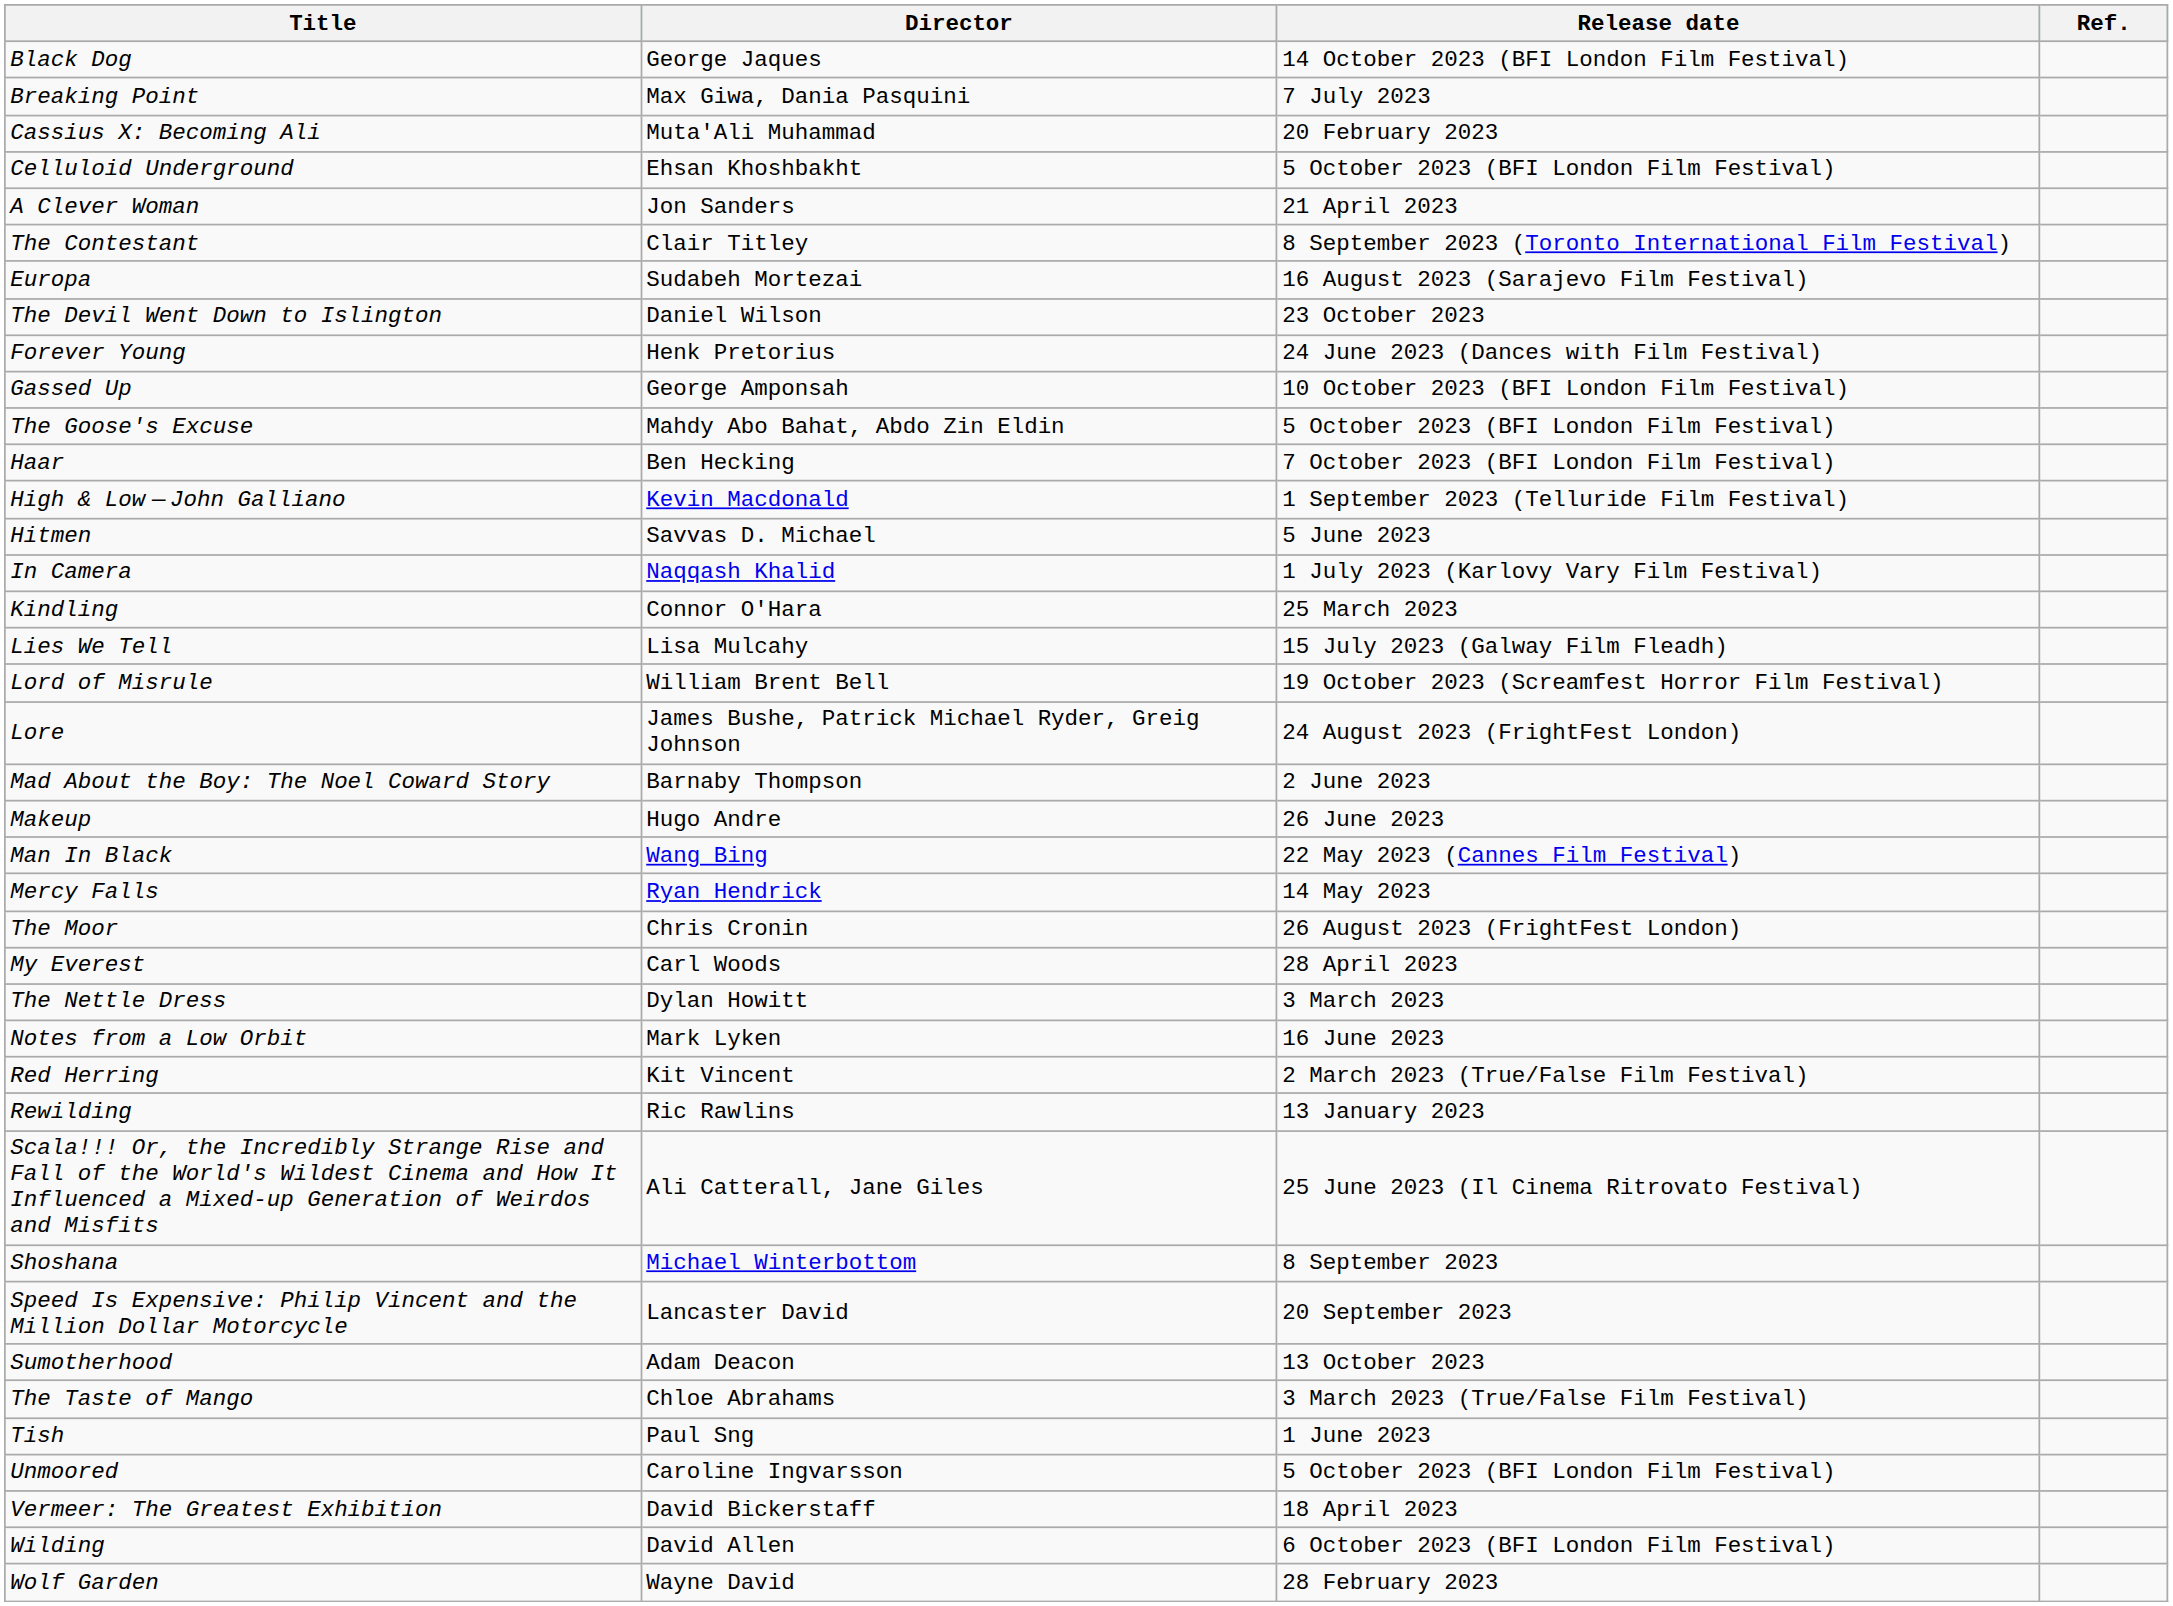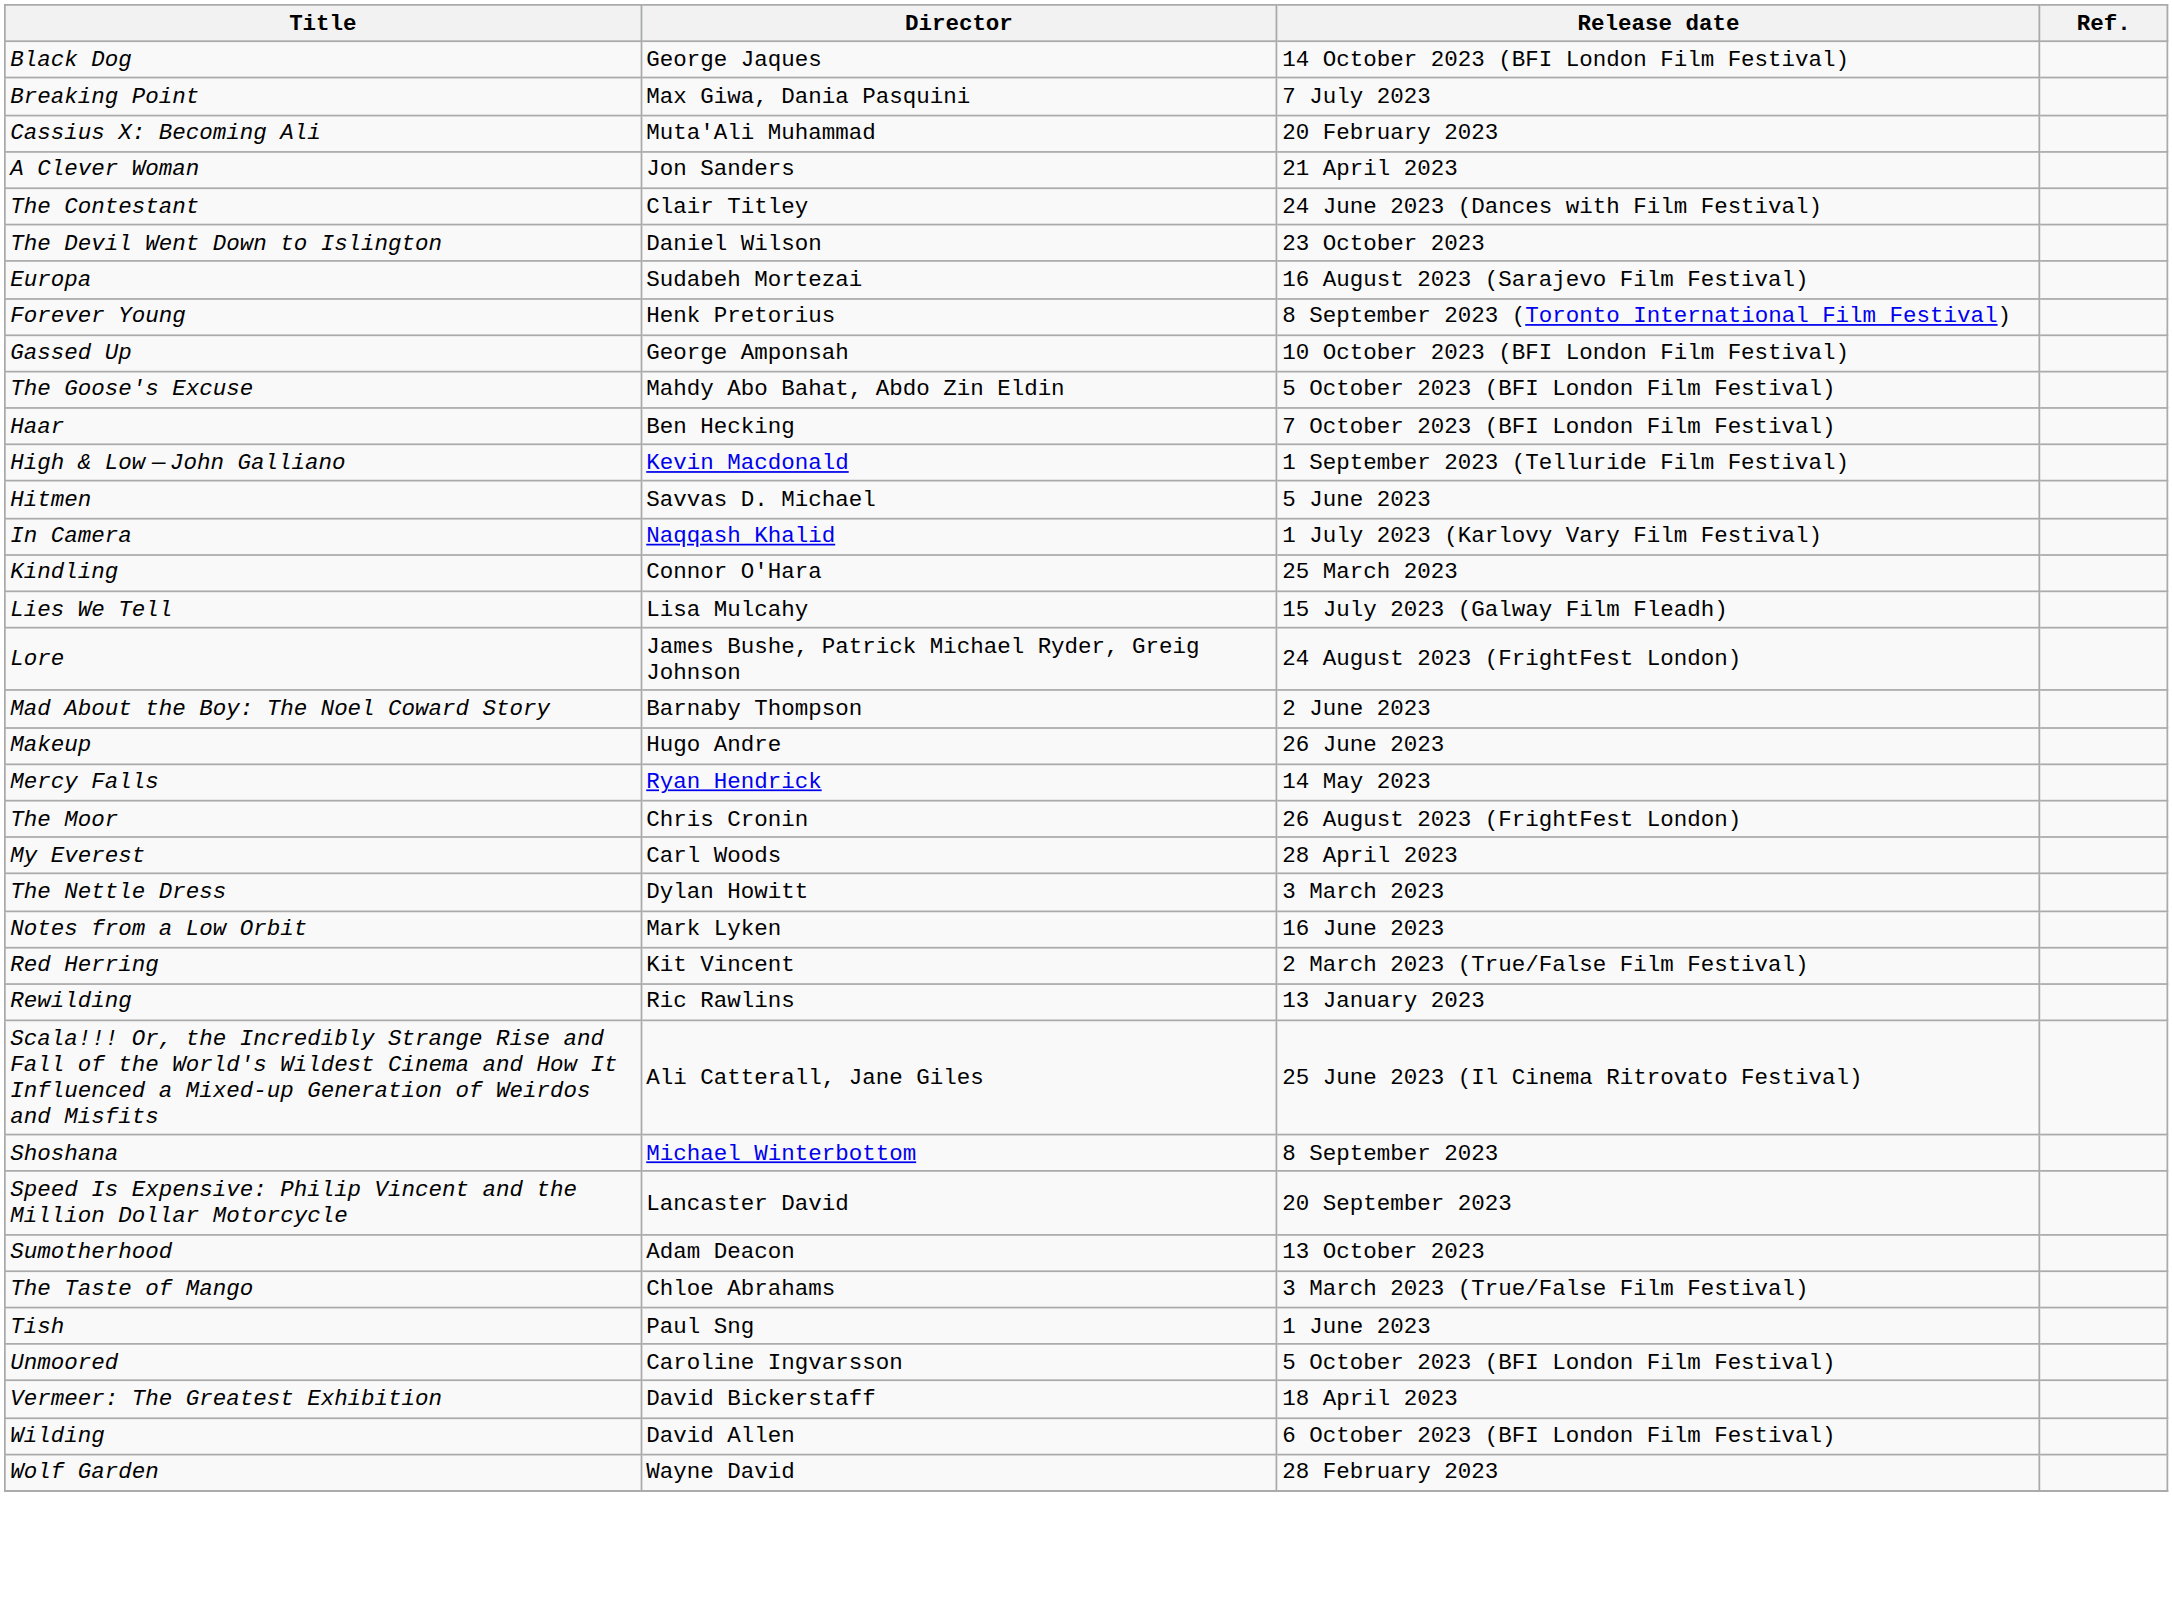- row: Celluloid Underground | Ehsan Khoshbakht | 5 October 2023 (BFI London Film Festival)
The Contestant | Release date: 8 September 2023 (Toronto International Film Festival) -> 24 June 2023 (Dances with Film Festival)
rows swapped: The Devil Went Down to Islington <-> Europa
Forever Young | Release date: 24 June 2023 (Dances with Film Festival) -> 8 September 2023 (Toronto International Film Festival)
- row: Lord of Misrule | William Brent Bell | 19 October 2023 (Screamfest Horror Film Festival)
- row: Man In Black | Wang Bing | 22 May 2023 (Cannes Film Festival)
